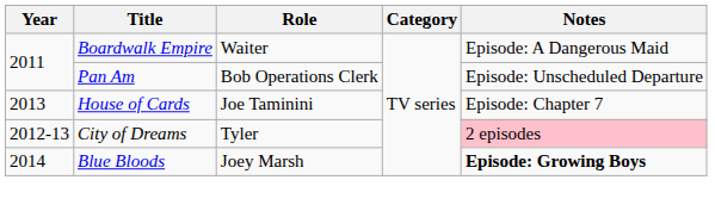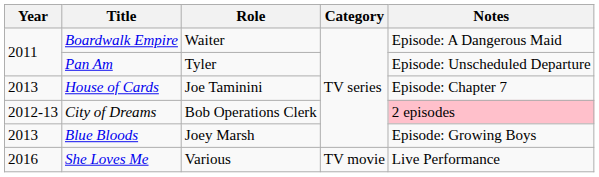Pan Am | Role: Bob Operations Clerk -> Tyler
City of Dreams | Role: Tyler -> Bob Operations Clerk
Blue Bloods | Year: 2014 -> 2013
Blue Bloods | Notes: bold -> normal
+ row: 2016 | She Loves Me | Various | TV movie | Live Performance
